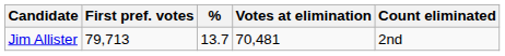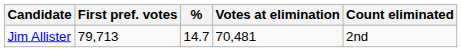Jim Allister | %: 13.7 -> 14.7
